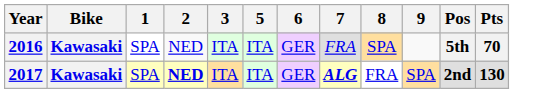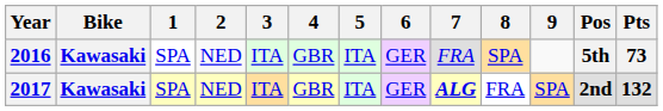+ column: 4 | GBR | GBR
2016 | Pts: 70 -> 73
2017 | 2: bold -> normal
2017 | Pts: 130 -> 132
